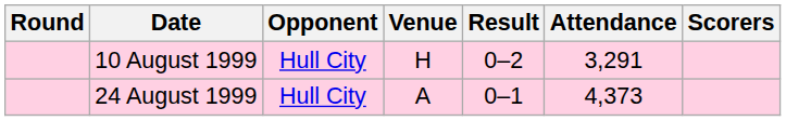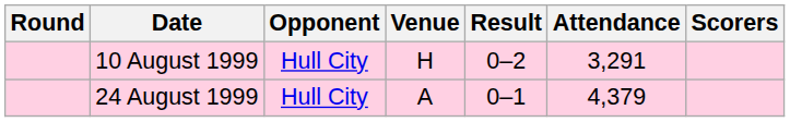24 August 1999 | Attendance: 4,373 -> 4,379
